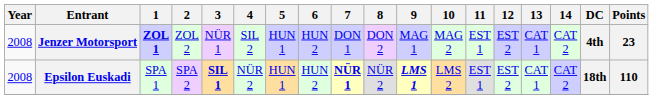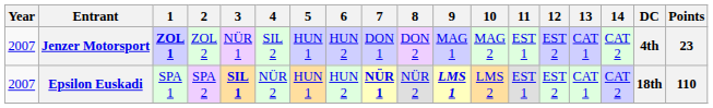Jenzer Motorsport | Year: 2008 -> 2007
Epsilon Euskadi | Year: 2008 -> 2007
